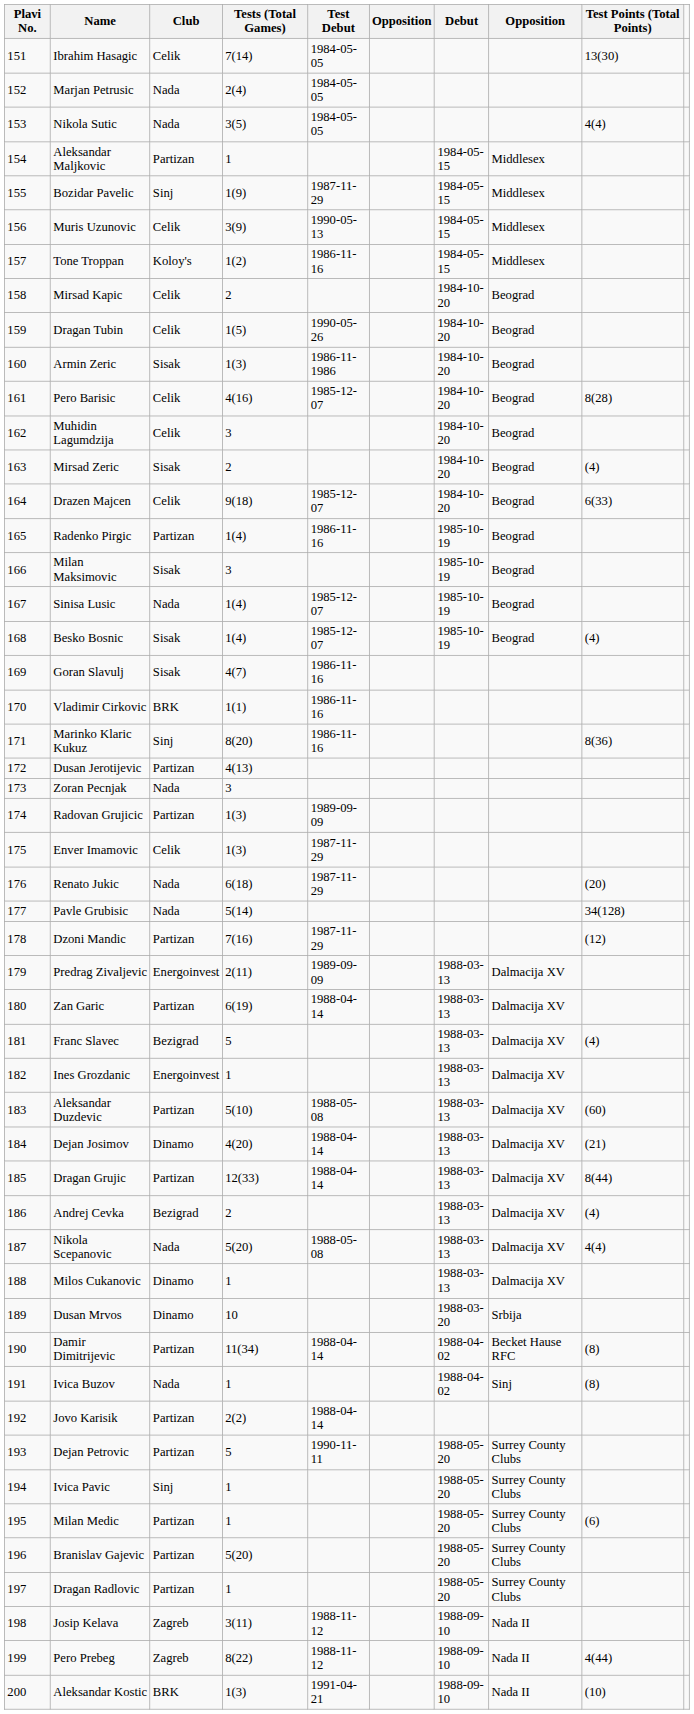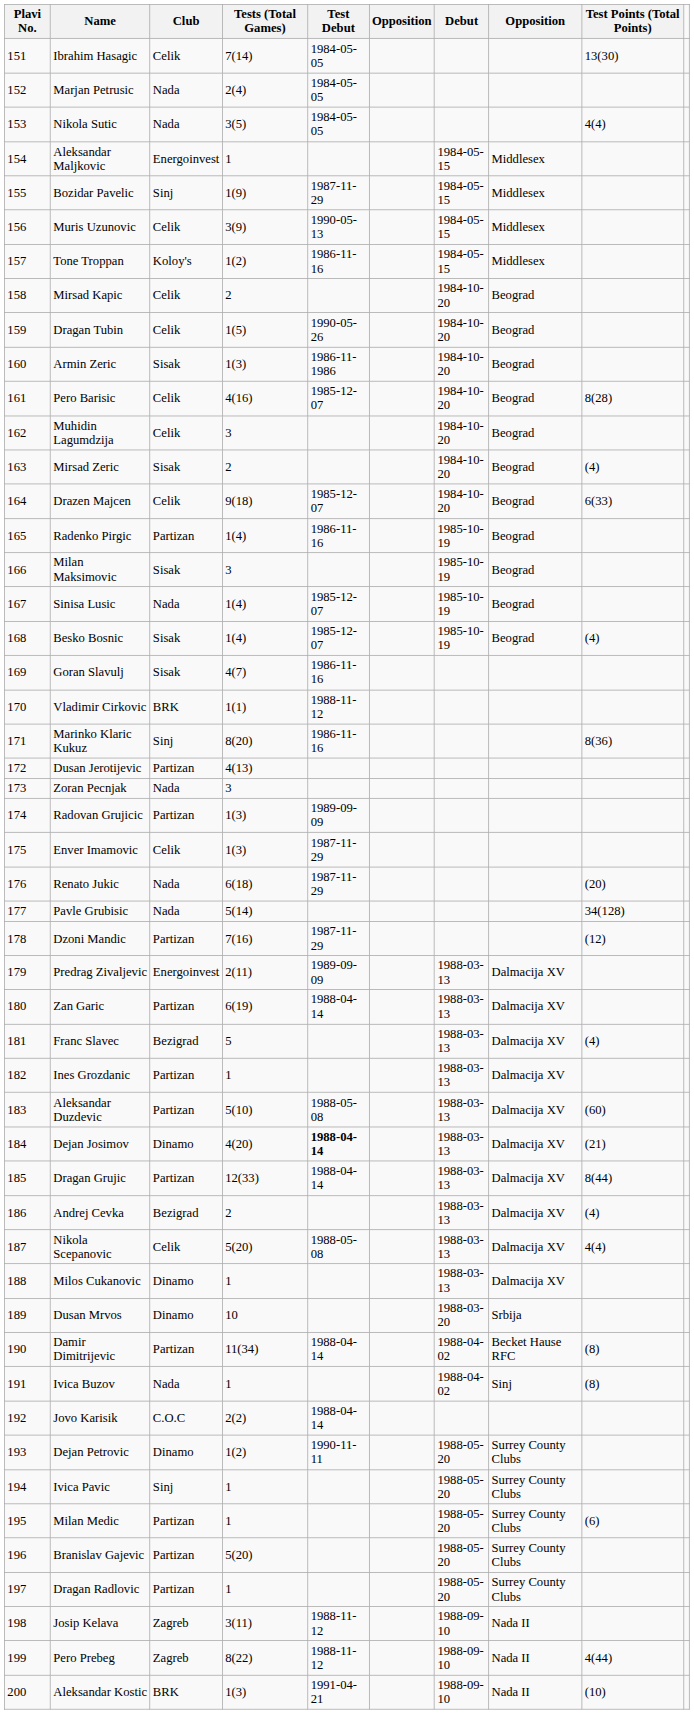Aleksandar Maljkovic | Club: Partizan -> Energoinvest
Vladimir Cirkovic | Test Debut: 1986-11-16 -> 1988-11-12
Ines Grozdanic | Club: Energoinvest -> Partizan
Dejan Josimov | Test Debut: normal -> bold
Nikola Scepanovic | Club: Nada -> Celik
Jovo Karisik | Club: Partizan -> C.O.C
Dejan Petrovic | Club: Partizan -> Dinamo
Dejan Petrovic | Tests (Total Games): 5 -> 1(2)
